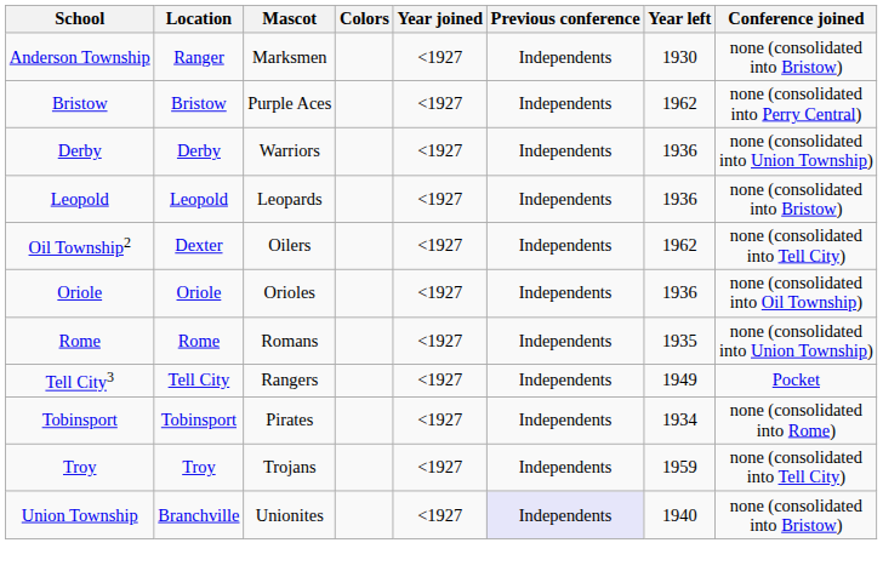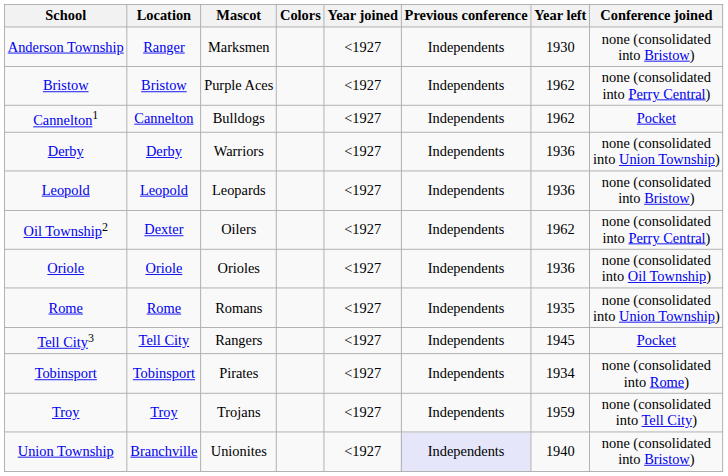+ row: Cannelton1 | Cannelton | Bulldogs | <1927 | Independents | 1962 | Pocket
Oil Township2 | Conference joined: none (consolidated into Tell City) -> none (consolidated into Perry Central)
Tell City3 | Year left: 1949 -> 1945
